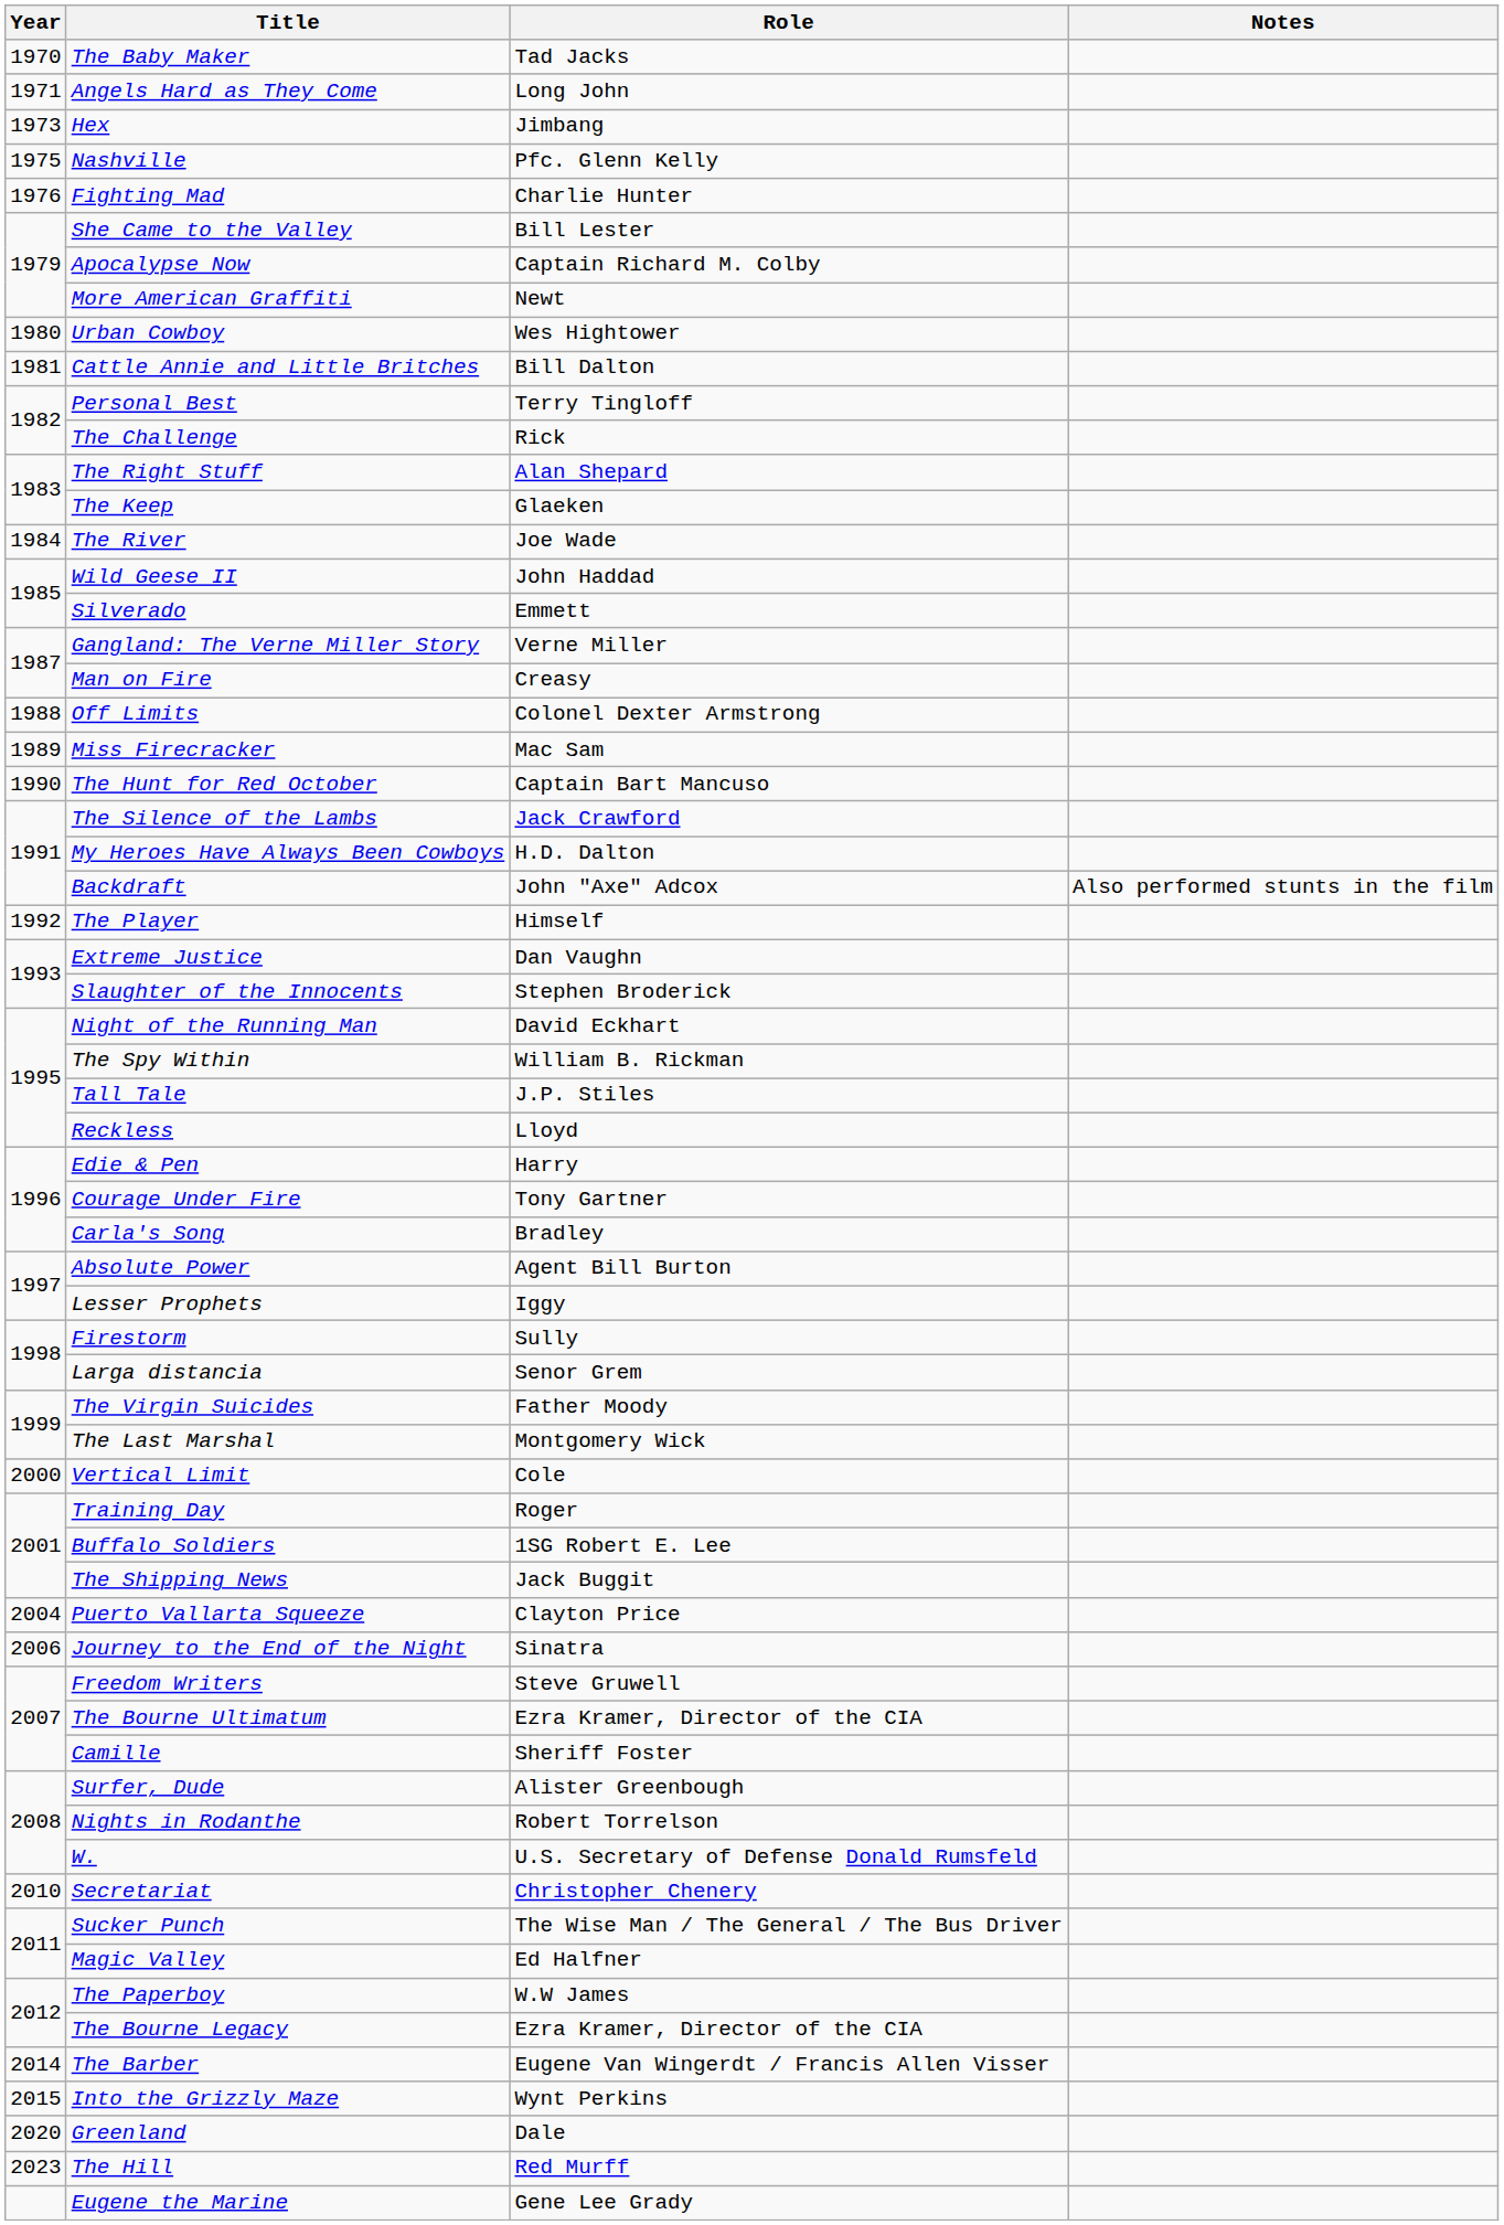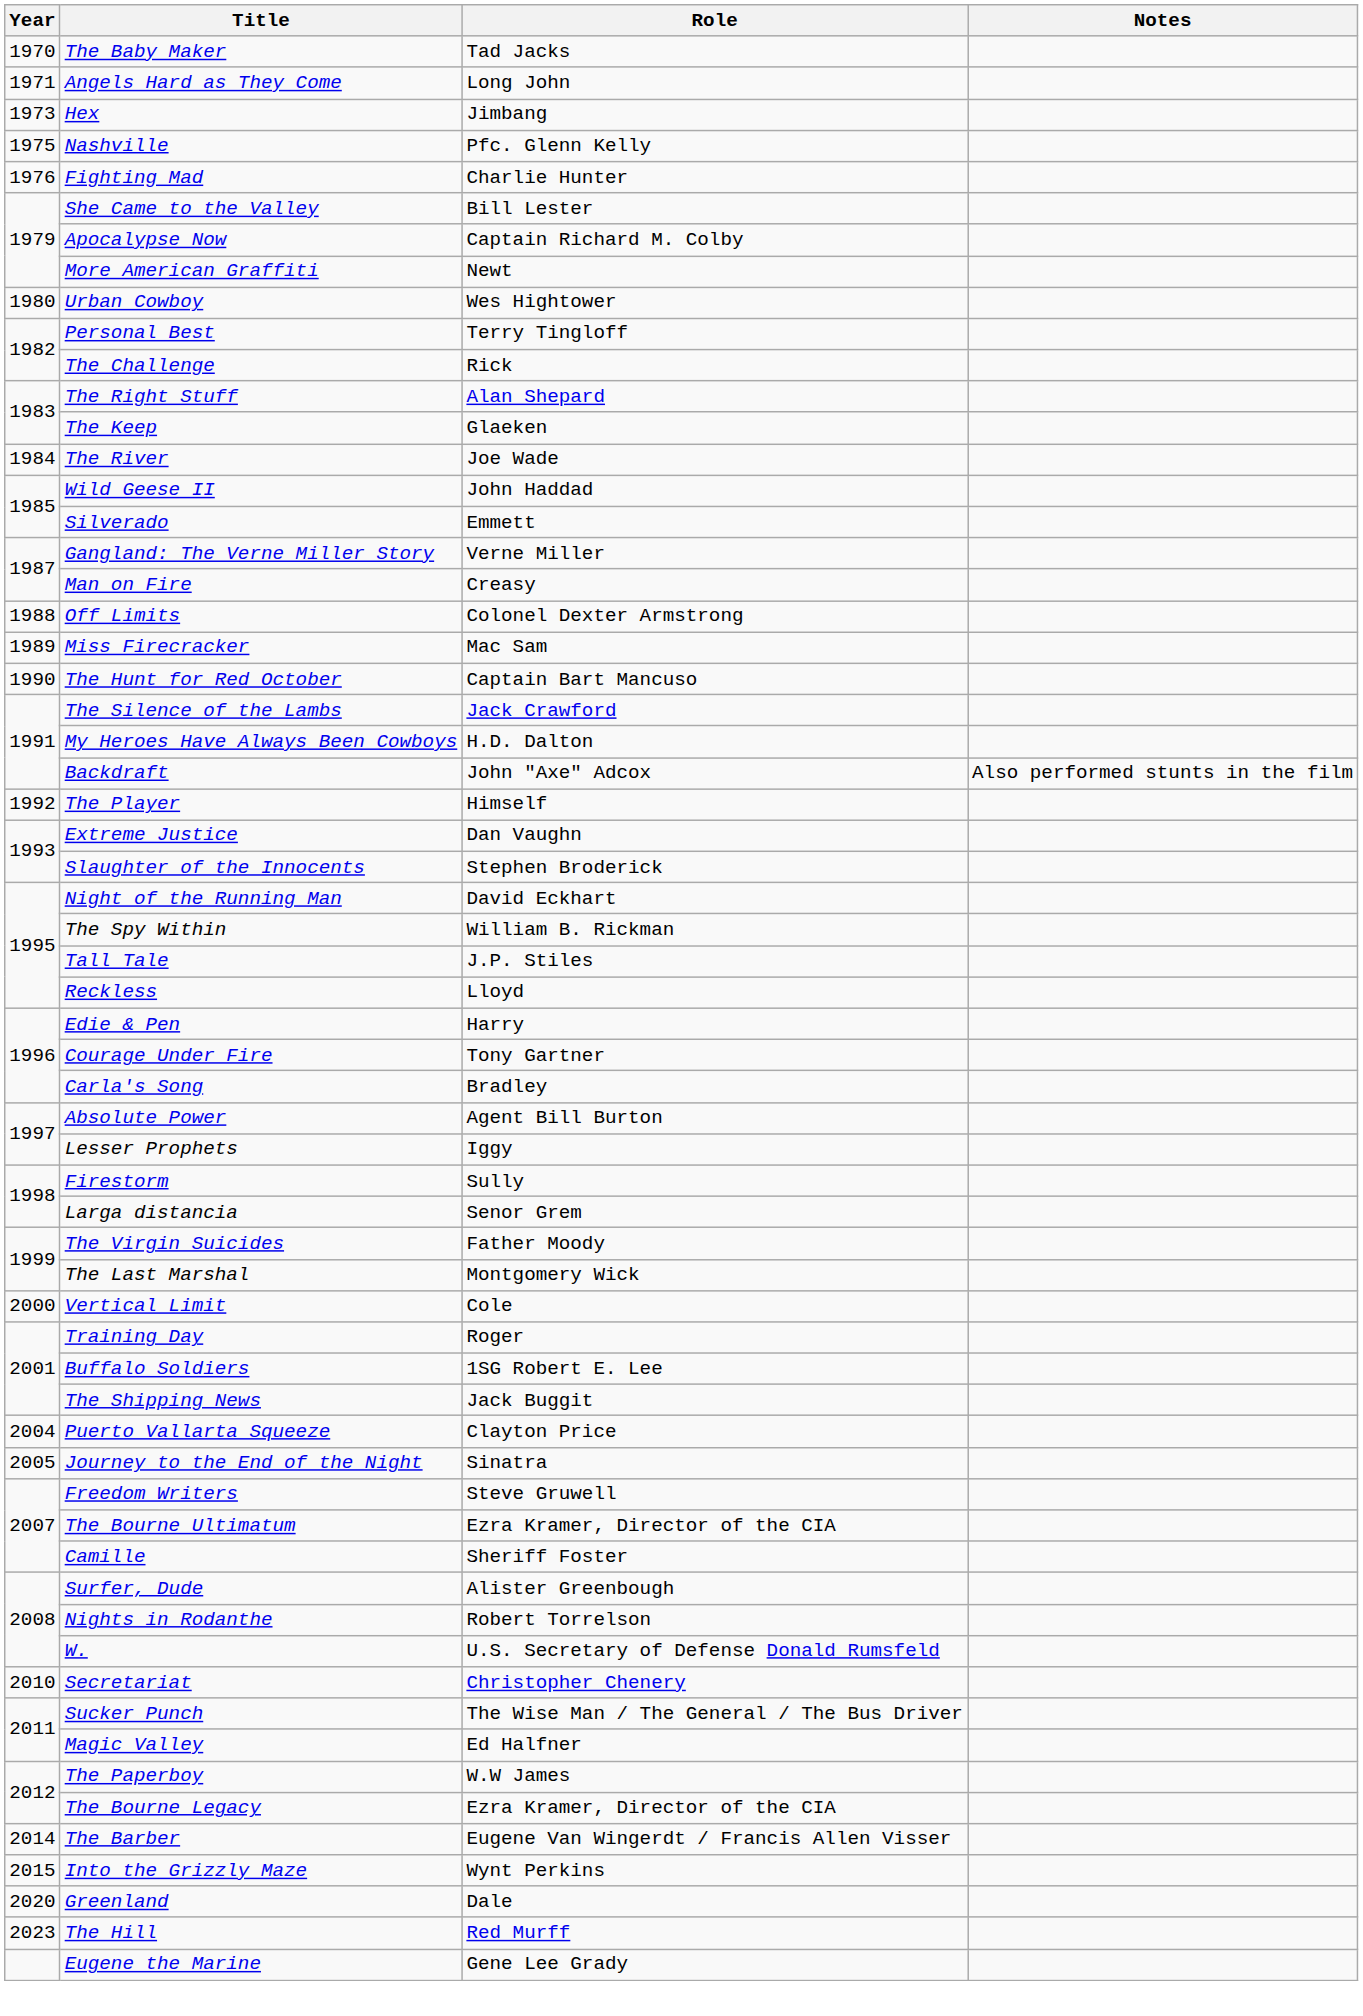- row: 1981 | Cattle Annie and Little Britches | Bill Dalton
Journey to the End of the Night | Year: 2006 -> 2005
